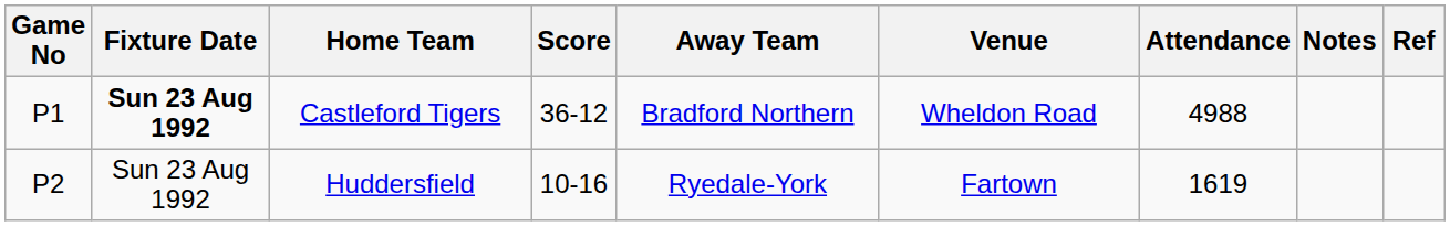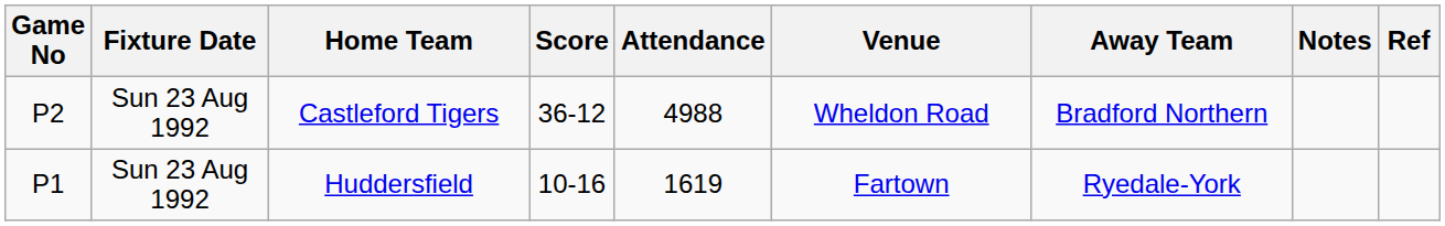columns swapped: Away Team <-> Attendance
Castleford Tigers | Game No: P1 -> P2
Castleford Tigers | Fixture Date: bold -> normal
Huddersfield | Game No: P2 -> P1
